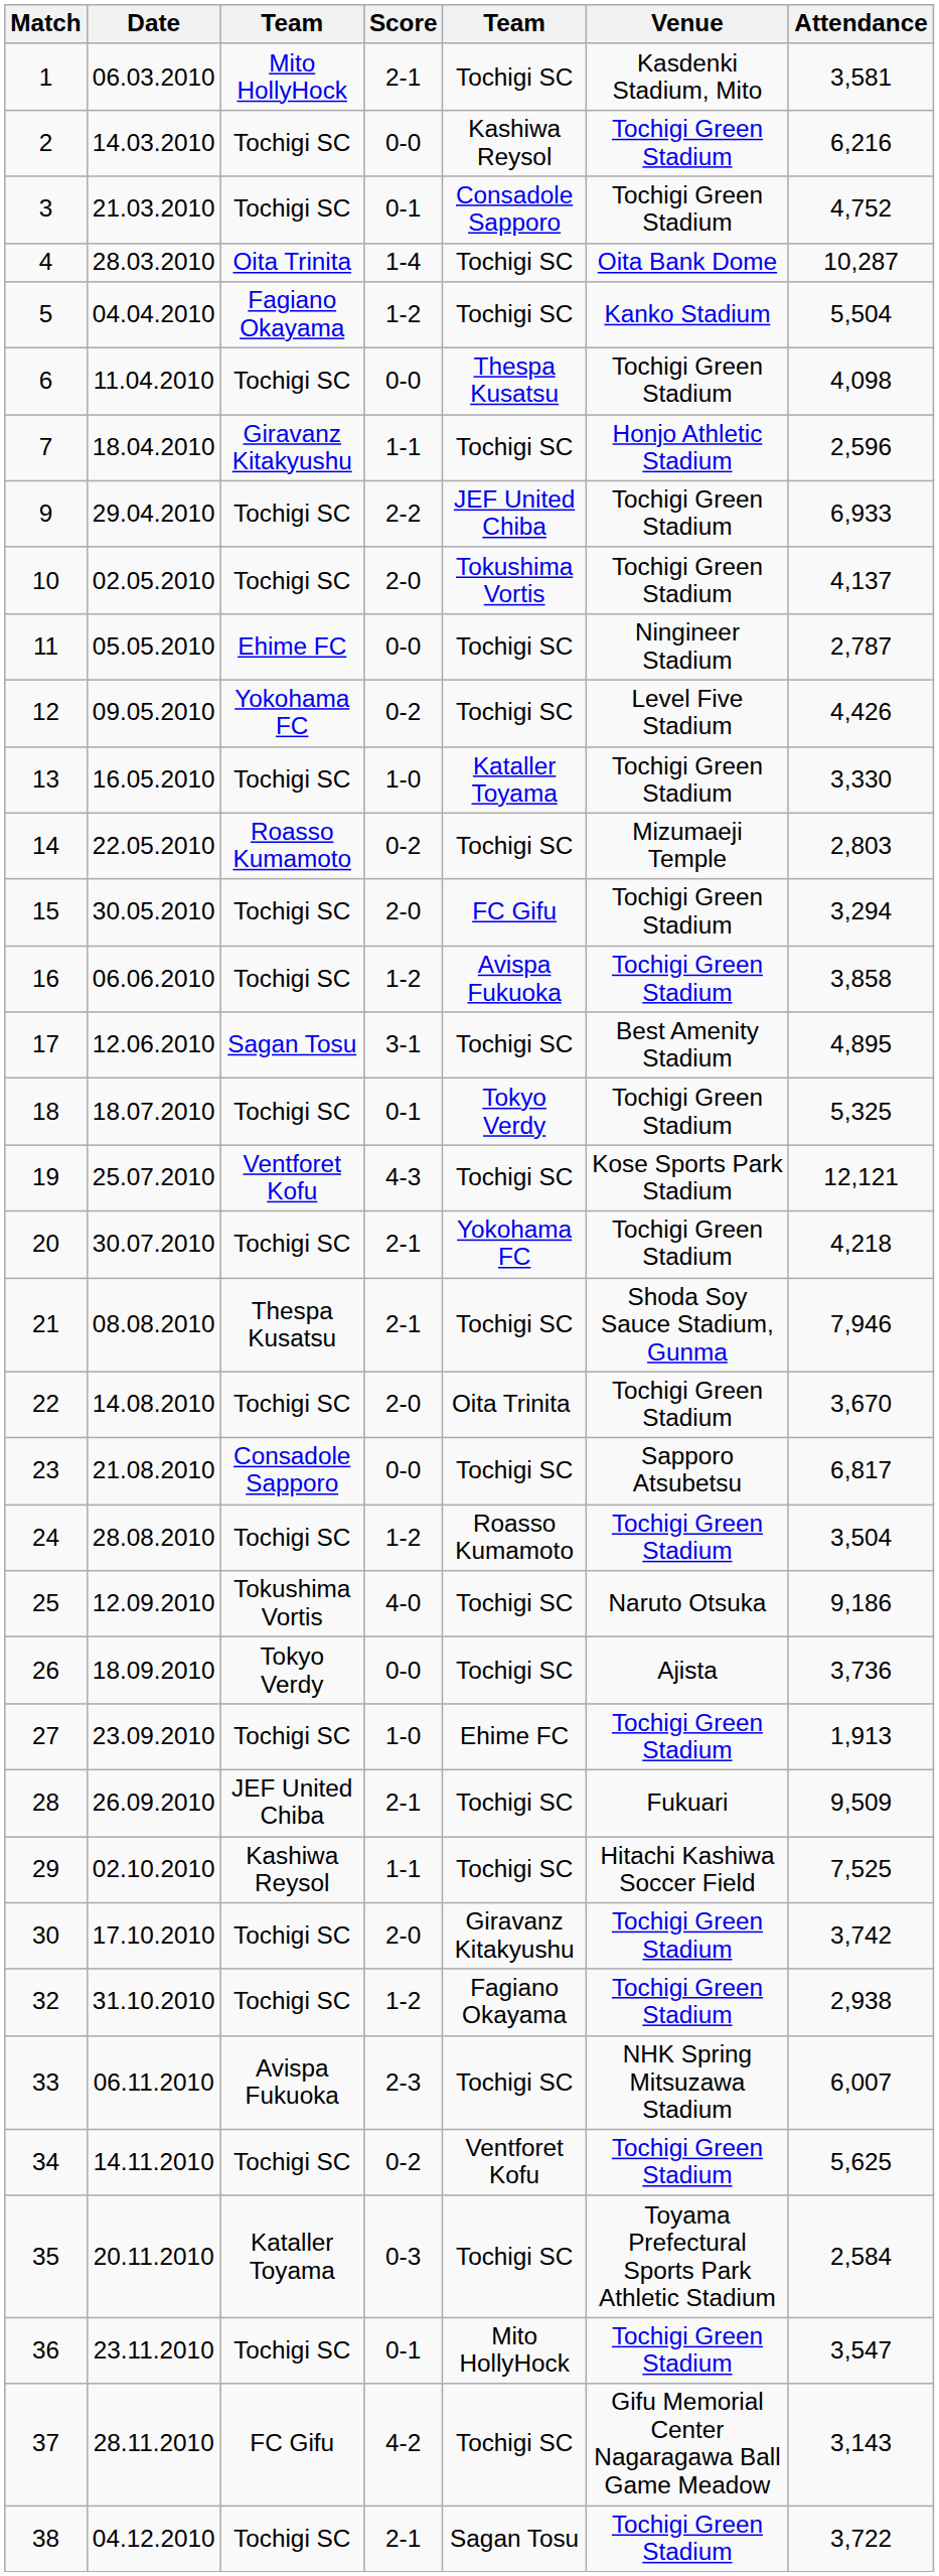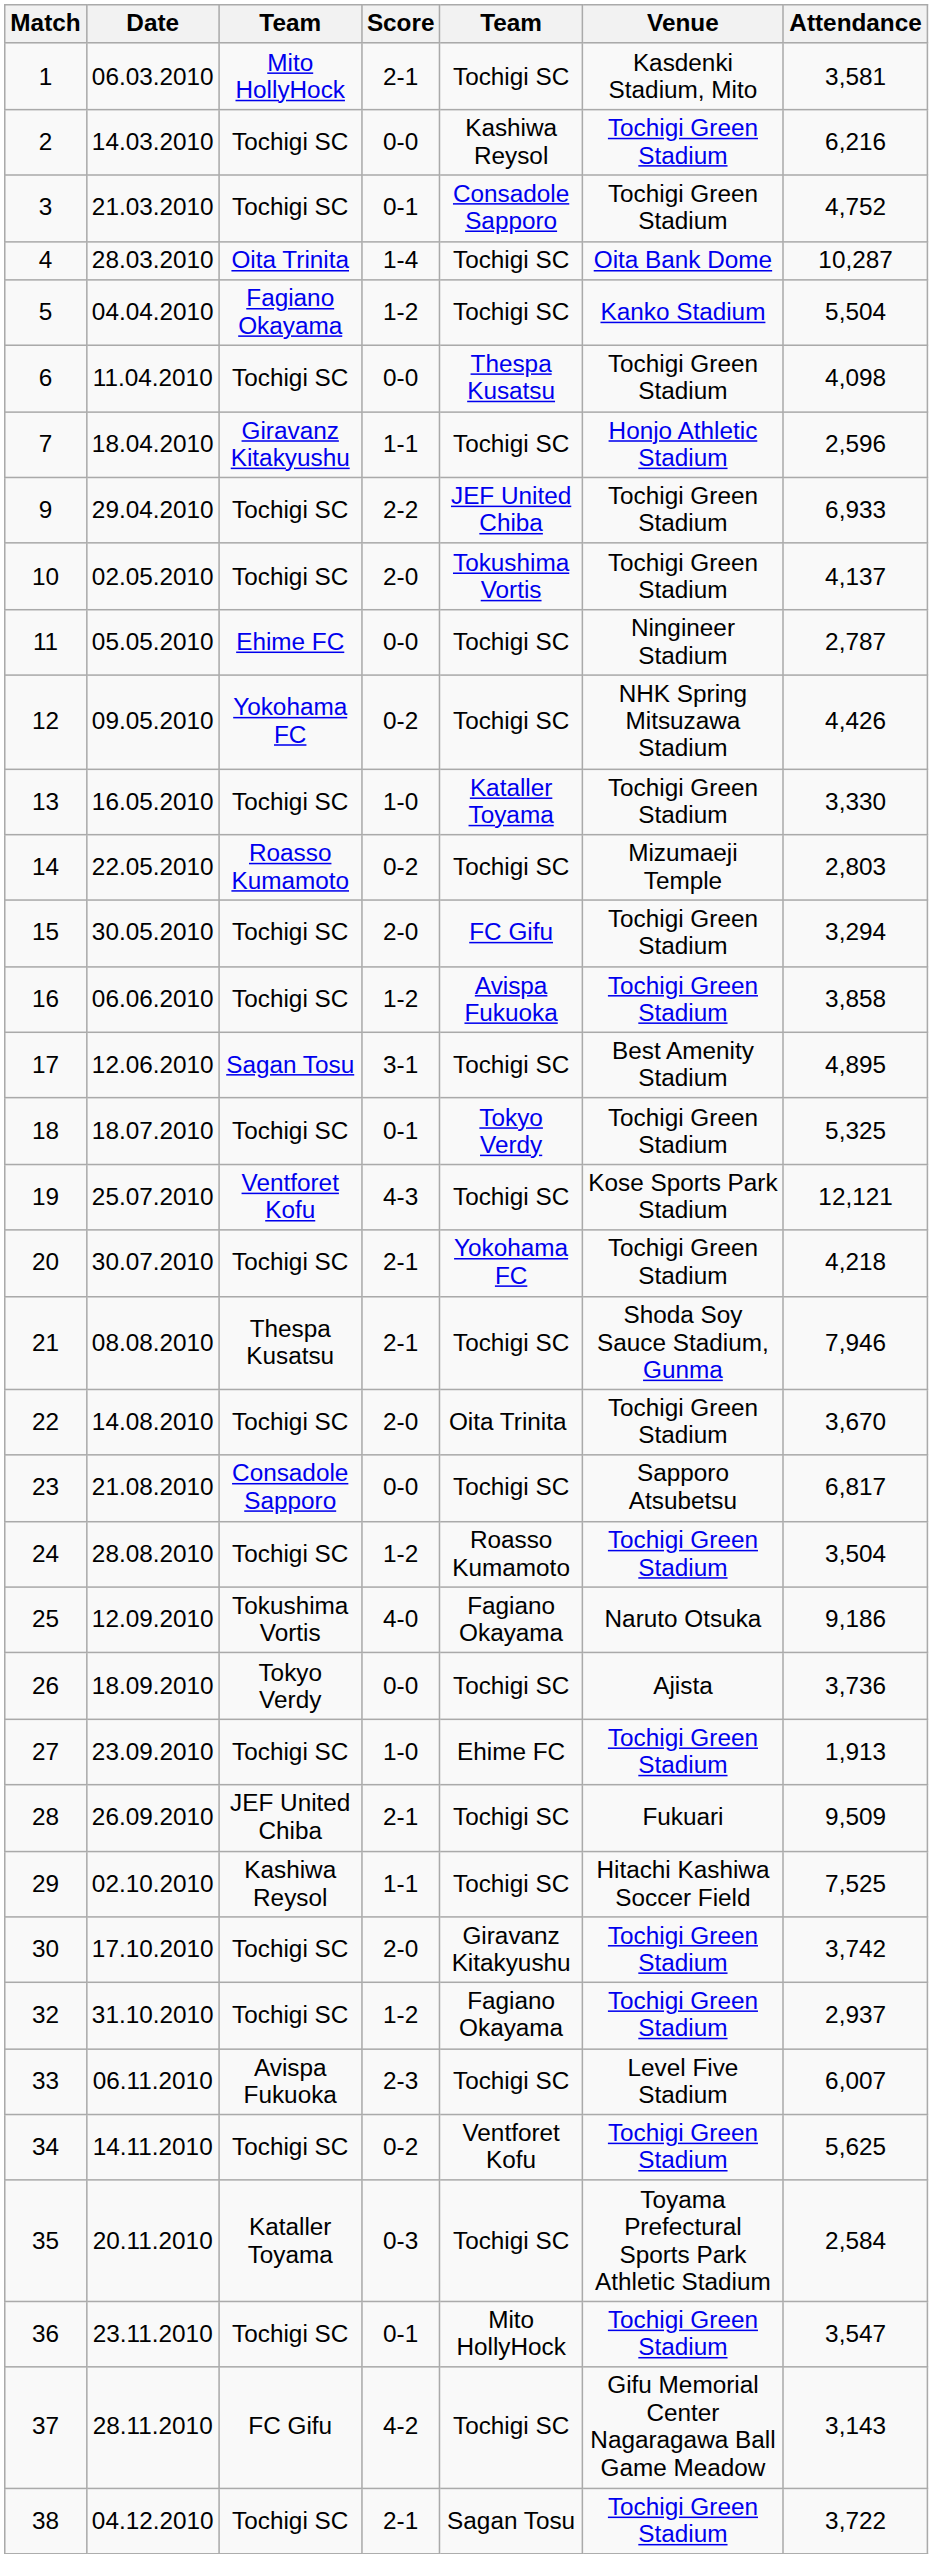12 | Venue: Level Five Stadium -> NHK Spring Mitsuzawa Stadium
25 | column 5: Tochigi SC -> Fagiano Okayama
32 | Attendance: 2,938 -> 2,937
33 | Venue: NHK Spring Mitsuzawa Stadium -> Level Five Stadium
